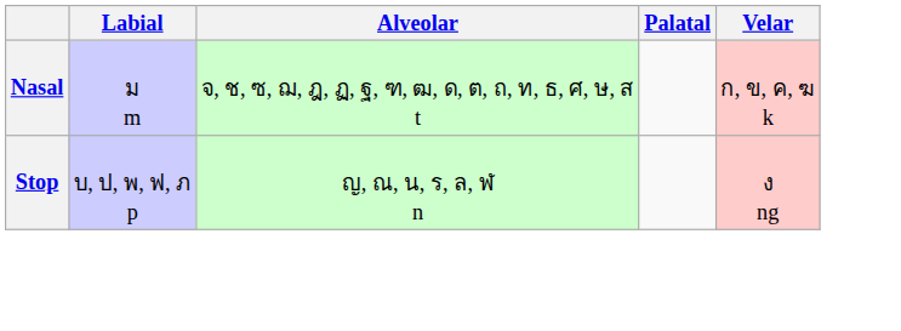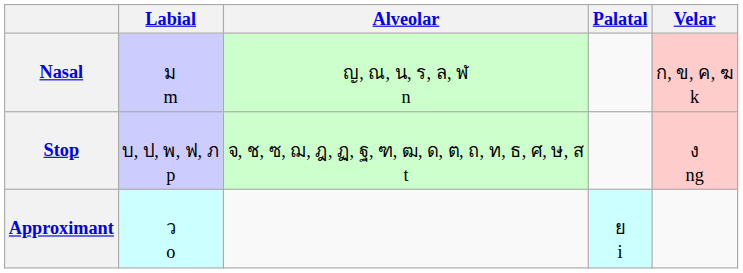Nasal | Alveolar: จ, ช, ซ, ฌ, ฎ, ฏ, ฐ, ฑ, ฒ, ด, ต, ถ, ท, ธ, ศ, ษ, ส t -> ญ, ณ, น, ร, ล, ฬ n
Stop | Alveolar: ญ, ณ, น, ร, ล, ฬ n -> จ, ช, ซ, ฌ, ฎ, ฏ, ฐ, ฑ, ฒ, ด, ต, ถ, ท, ธ, ศ, ษ, ส t
+ row: Approximant | ว o | ย i
